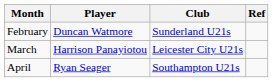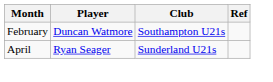February | Club: Sunderland U21s -> Southampton U21s
- row: March | Harrison Panayiotou | Leicester City U21s
April | Club: Southampton U21s -> Sunderland U21s
